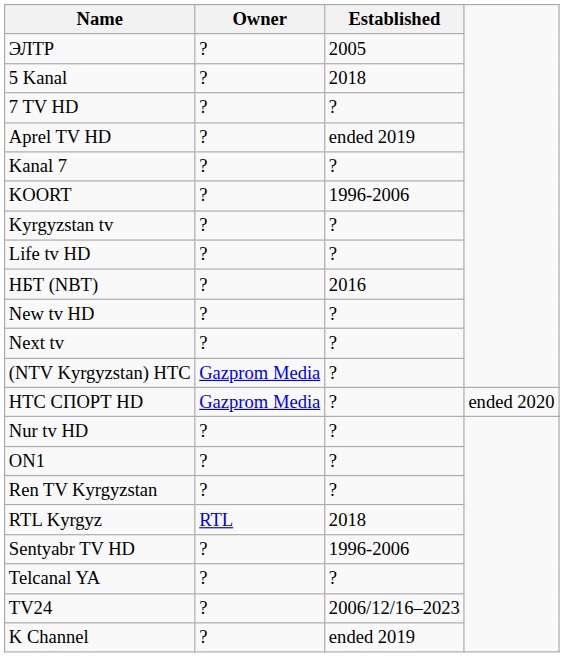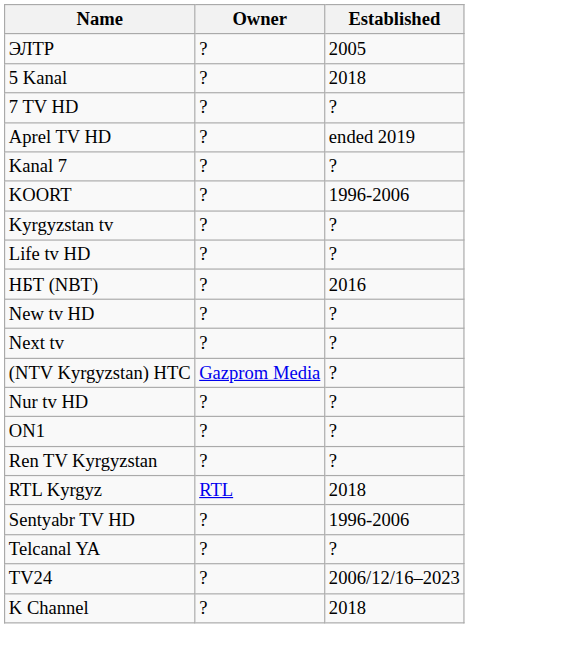- row: НТС СПОРТ HD | Gazprom Media | ? | ended 2020
K Channel | Established: ended 2019 -> 2018
